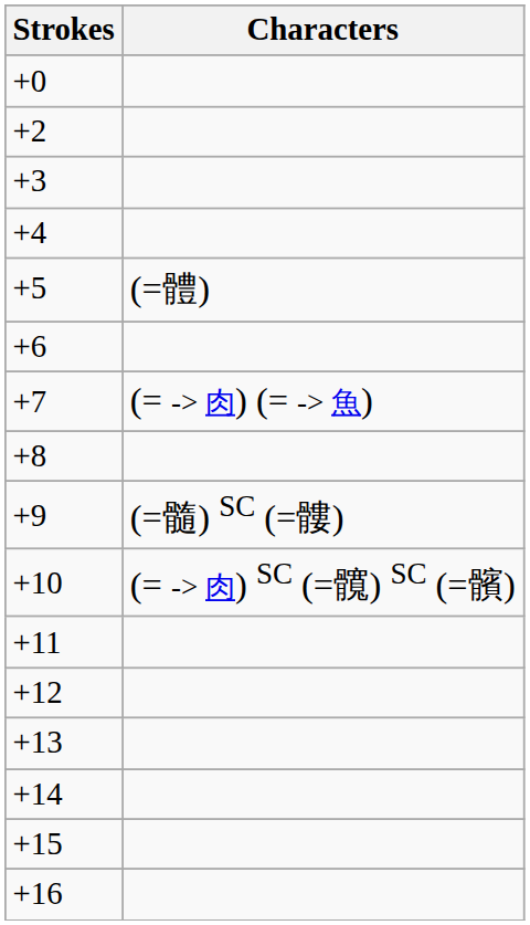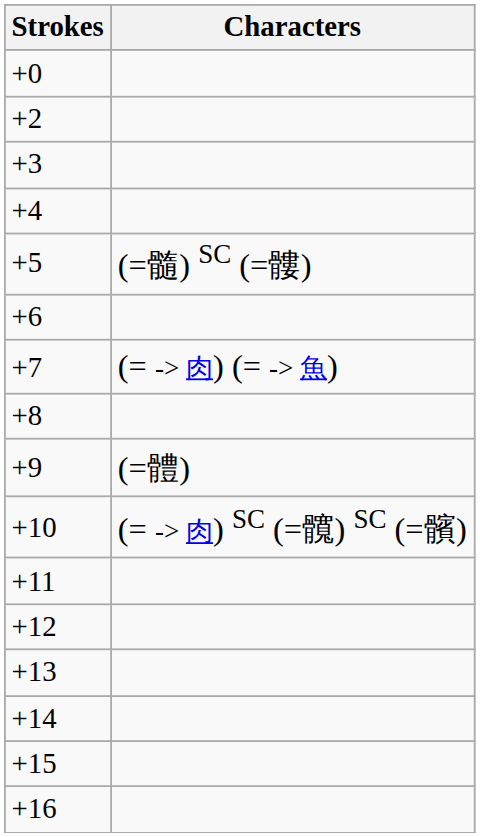+5 | Characters: (=體) -> (=髓) SC (=髏)
+9 | Characters: (=髓) SC (=髏) -> (=體)
